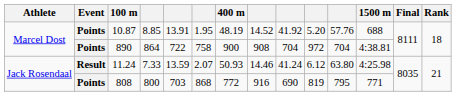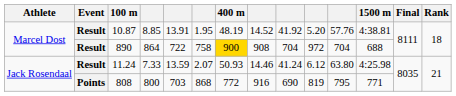10.87 | Event: Points -> Result
10.87 | 1500 m: 688 -> 4:38.81
890 | Event: Points -> Result
890 | 400 m: no background -> gold background
890 | 1500 m: 4:38.81 -> 688
